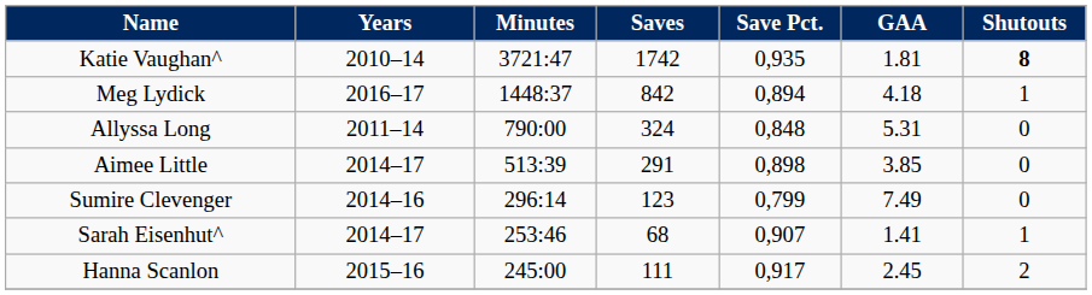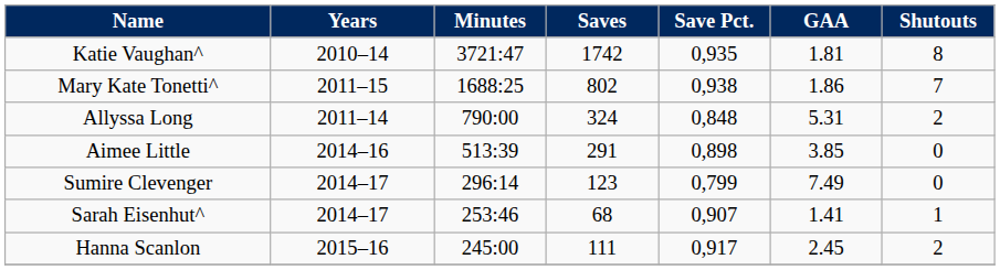Katie Vaughan^ | Shutouts: bold -> normal
+ row: Mary Kate Tonetti^ | 2011–15 | 1688:25 | 802 | 0,938 | 1.86 | 7
- row: Meg Lydick | 2016–17 | 1448:37 | 842 | 0,894 | 4.18 | 1
Allyssa Long | Shutouts: 0 -> 2
Aimee Little | Years: 2014–17 -> 2014–16
Sumire Clevenger | Years: 2014–16 -> 2014–17
